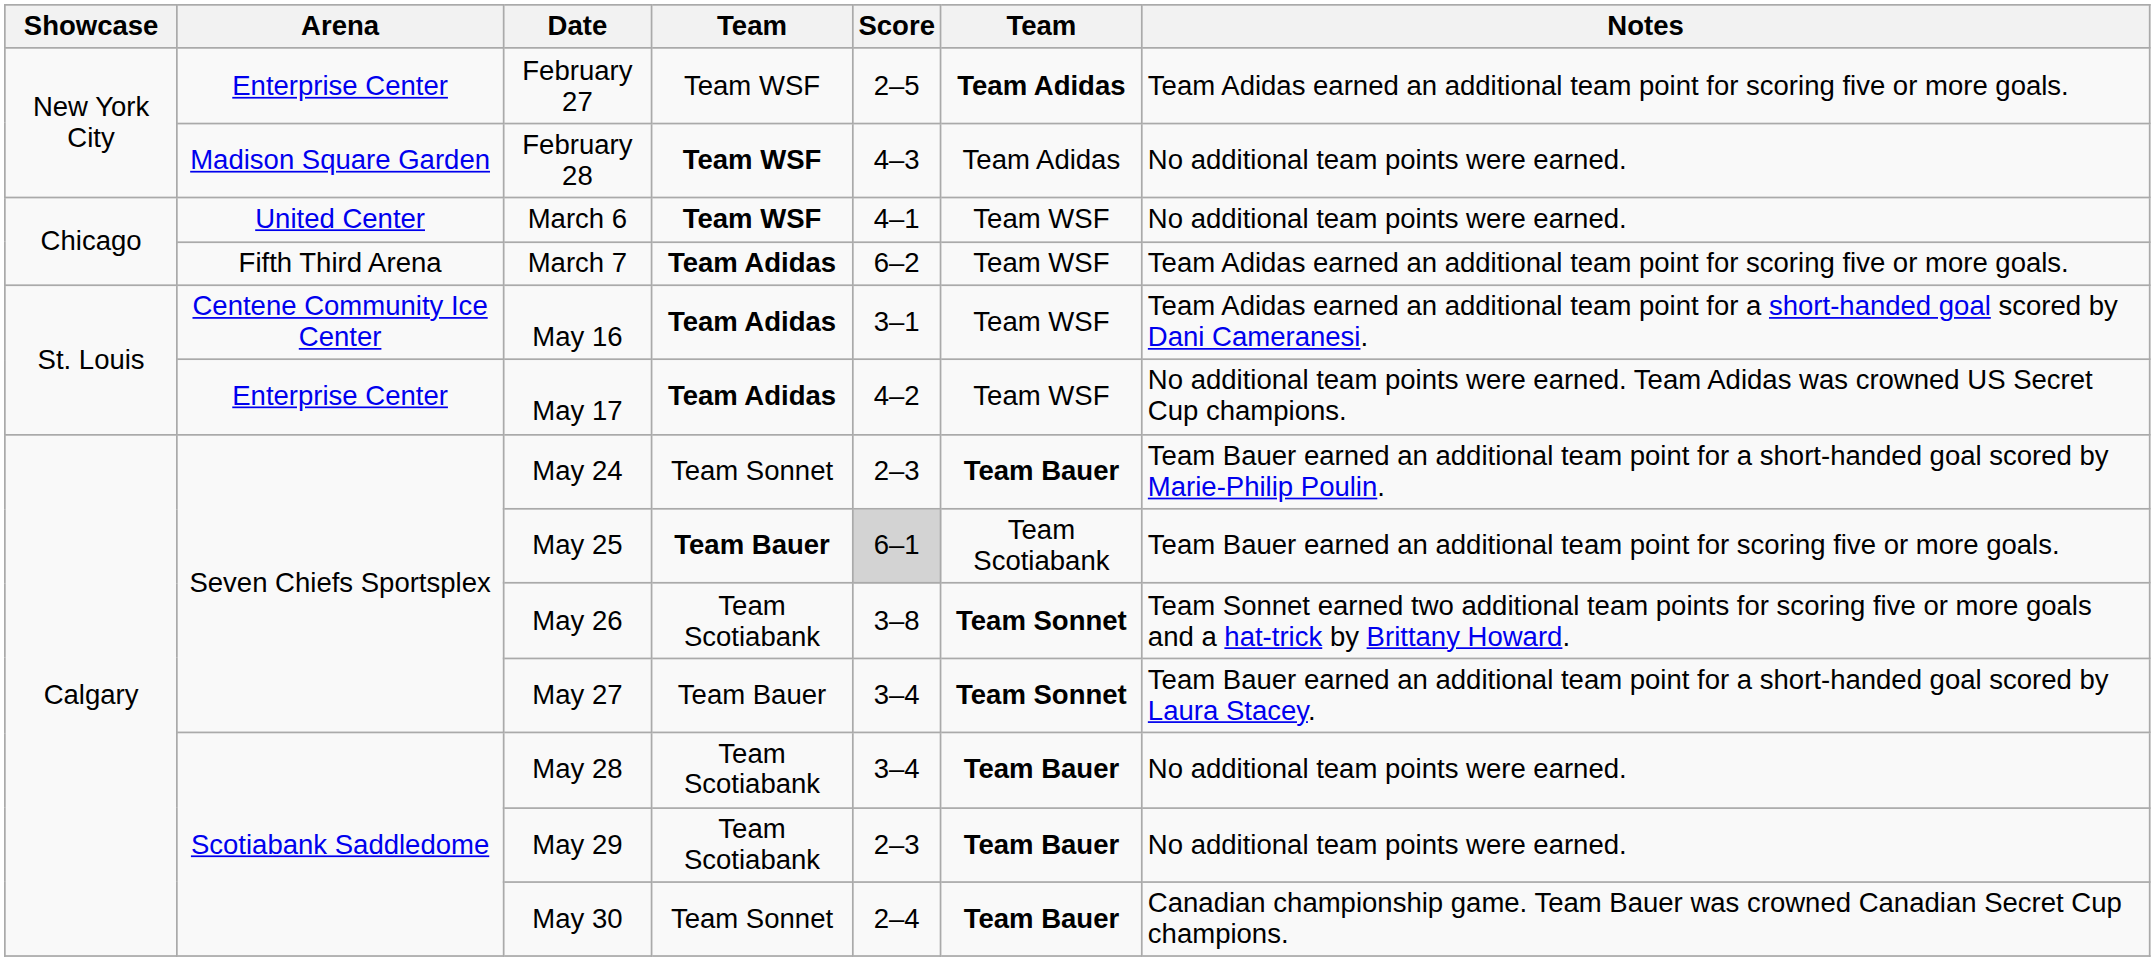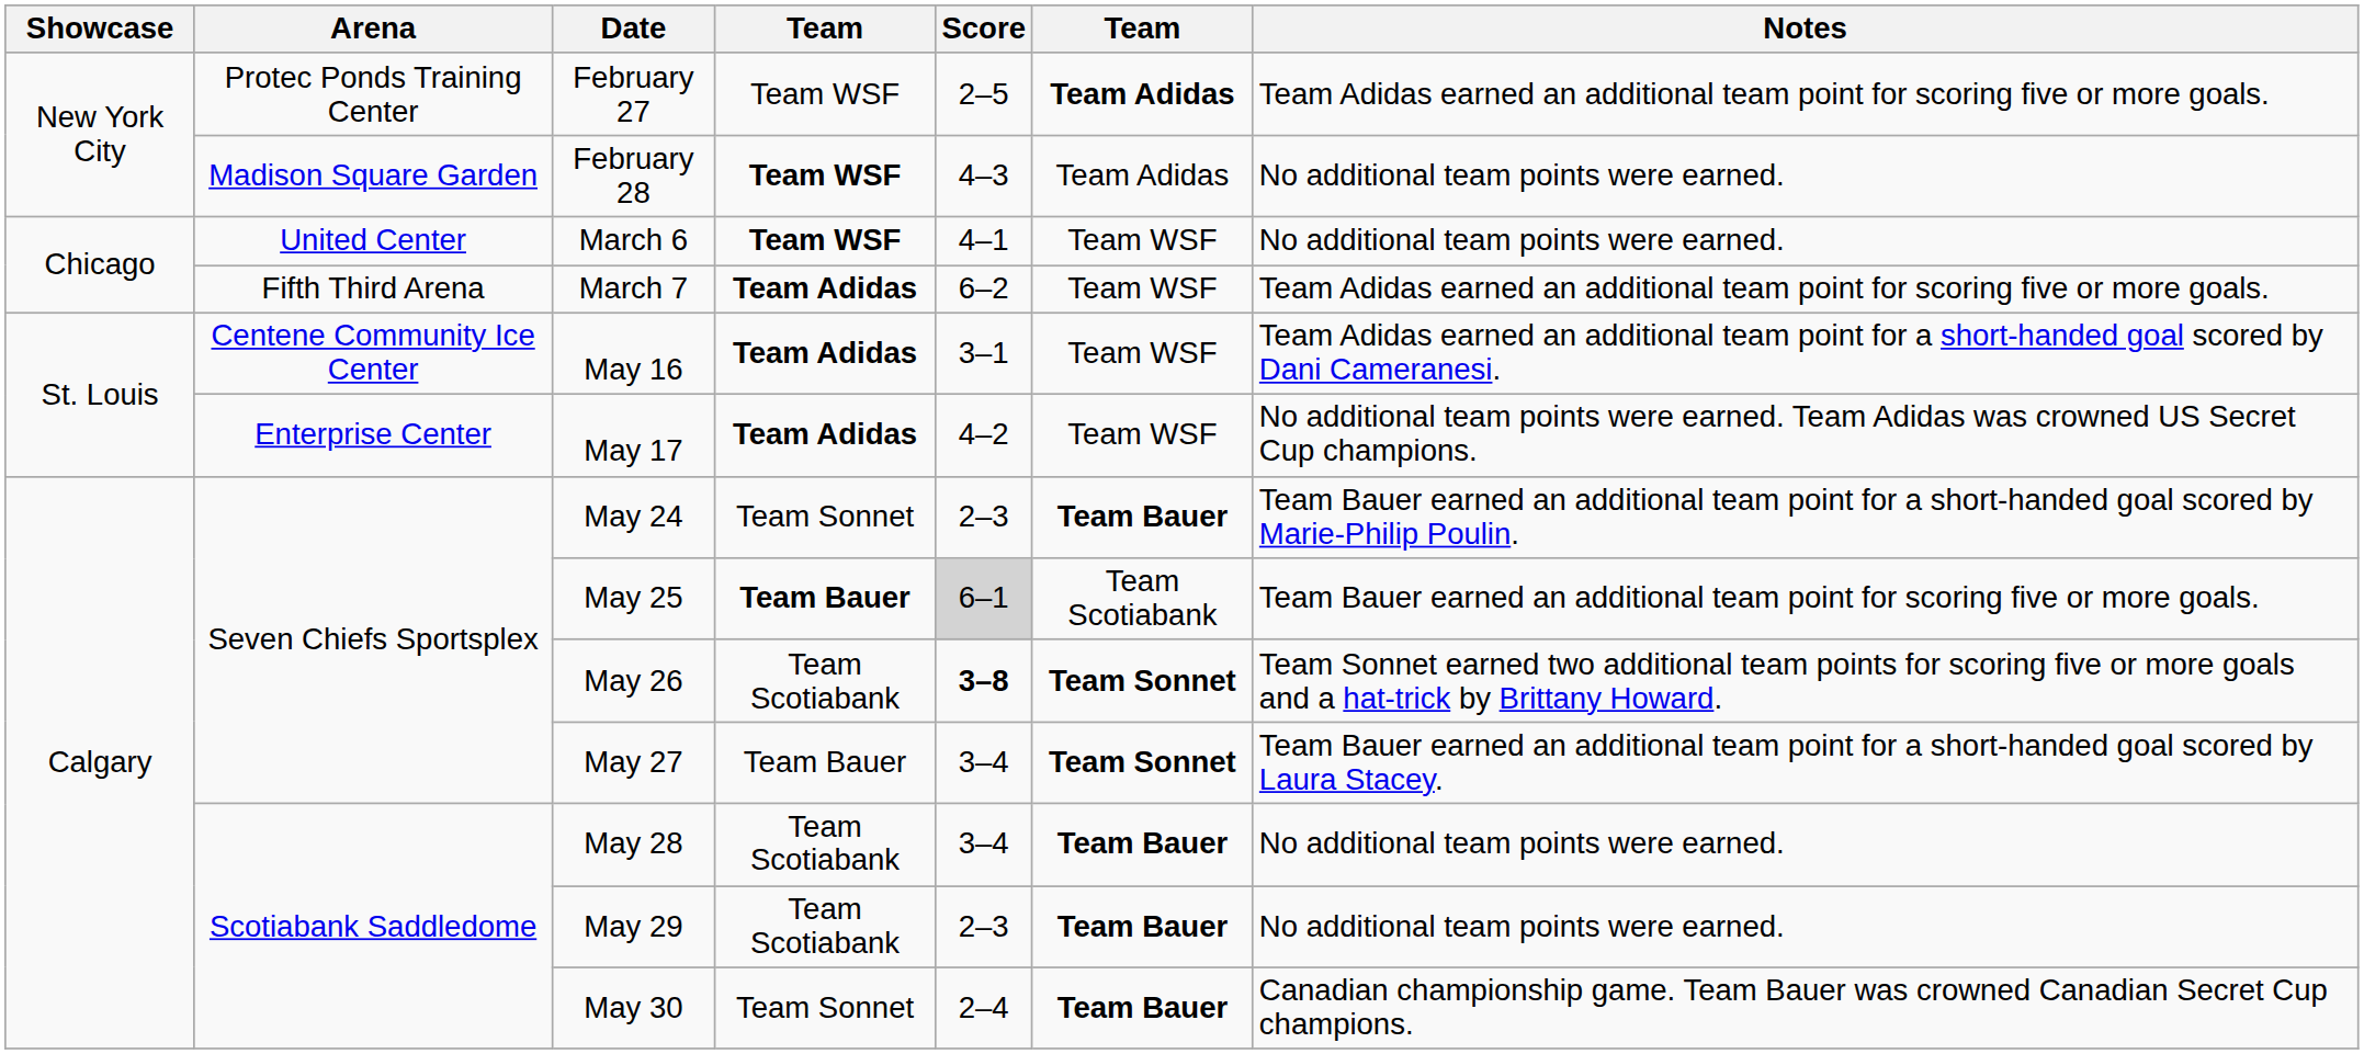February 27 | Arena: Enterprise Center -> Protec Ponds Training Center
May 26 | Score: normal -> bold
